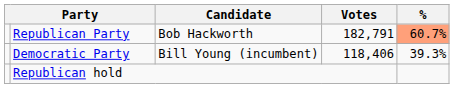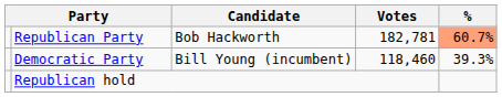Republican Party | Votes: 182,791 -> 182,781
Democratic Party | Votes: 118,406 -> 118,460
